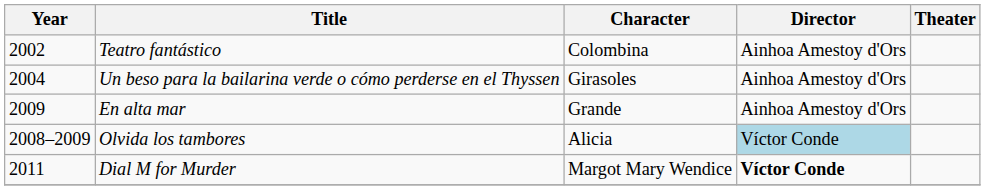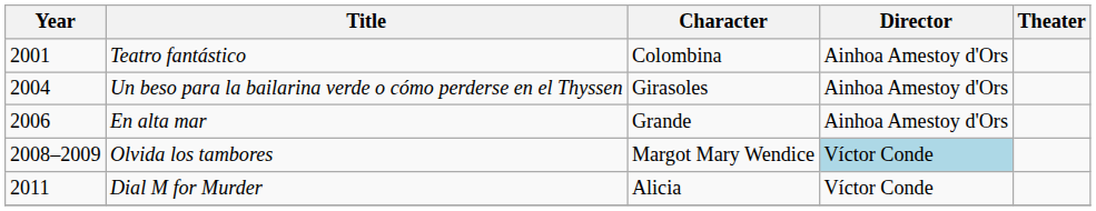Teatro fantástico | Year: 2002 -> 2001
En alta mar | Year: 2009 -> 2006
Olvida los tambores | Character: Alicia -> Margot Mary Wendice
Dial M for Murder | Character: Margot Mary Wendice -> Alicia
Dial M for Murder | Director: bold -> normal
